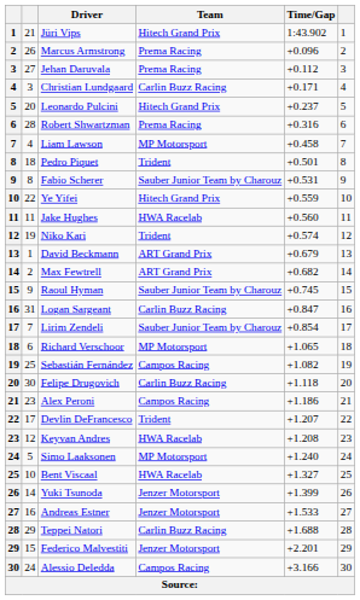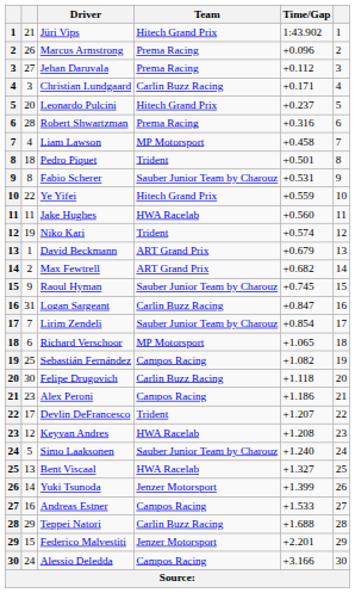Simo Laaksonen | Team: MP Motorsport -> Sauber Junior Team by Charouz
Bent Viscaal | column 2: 10 -> 13
Andreas Estner | Team: Jenzer Motorsport -> Campos Racing
